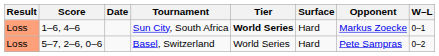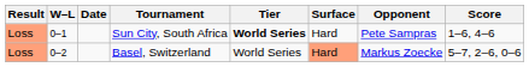columns swapped: W–L <-> Score
Sun City, South Africa | Opponent: Markus Zoecke -> Pete Sampras
Basel, Switzerland | Surface: no background -> lightsalmon background
Basel, Switzerland | Opponent: Pete Sampras -> Markus Zoecke
